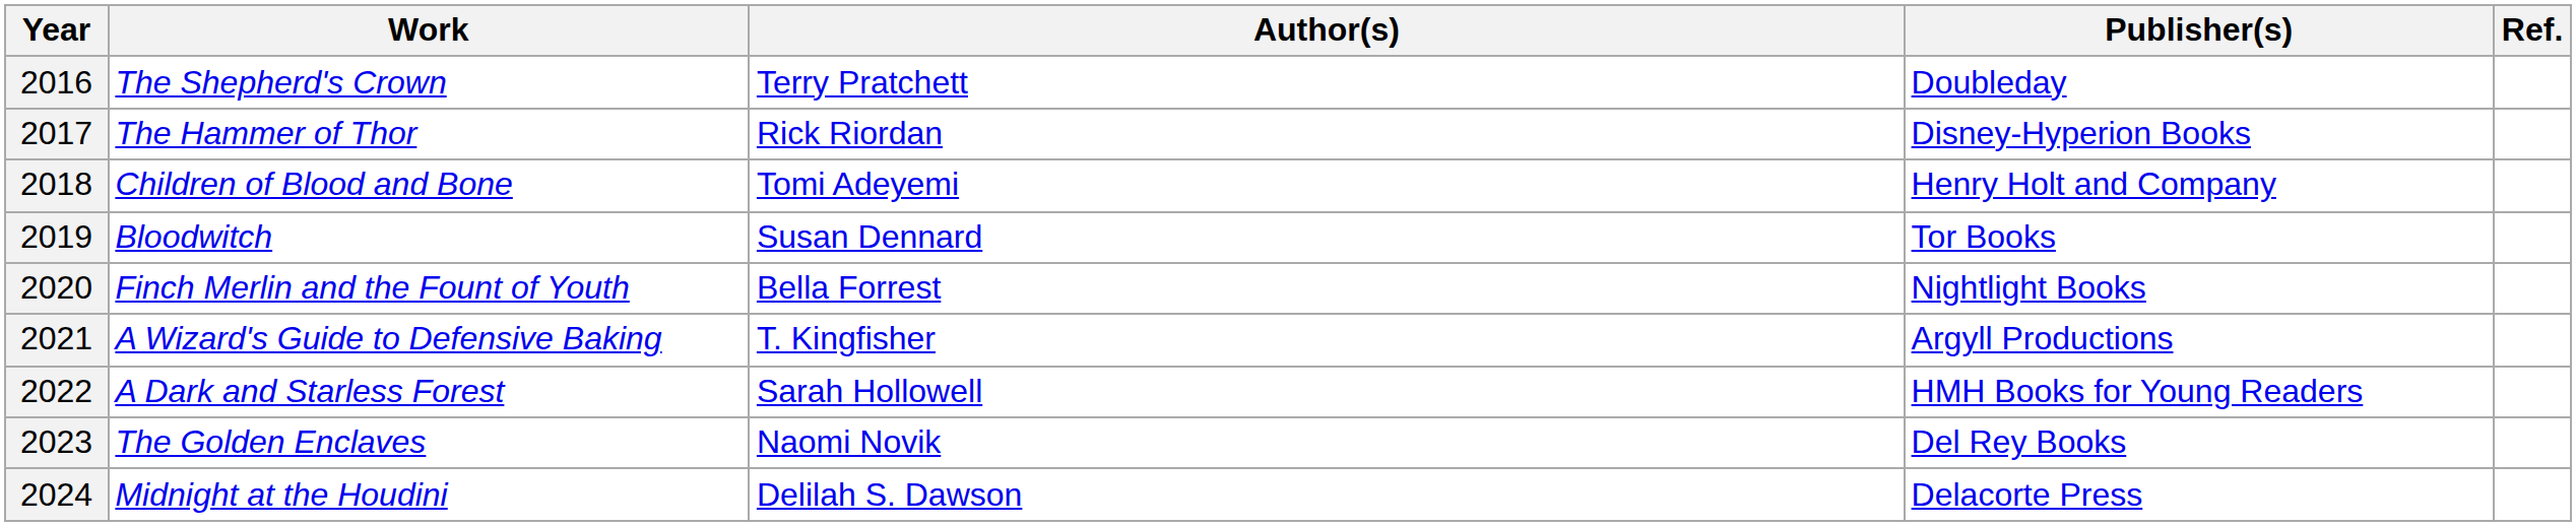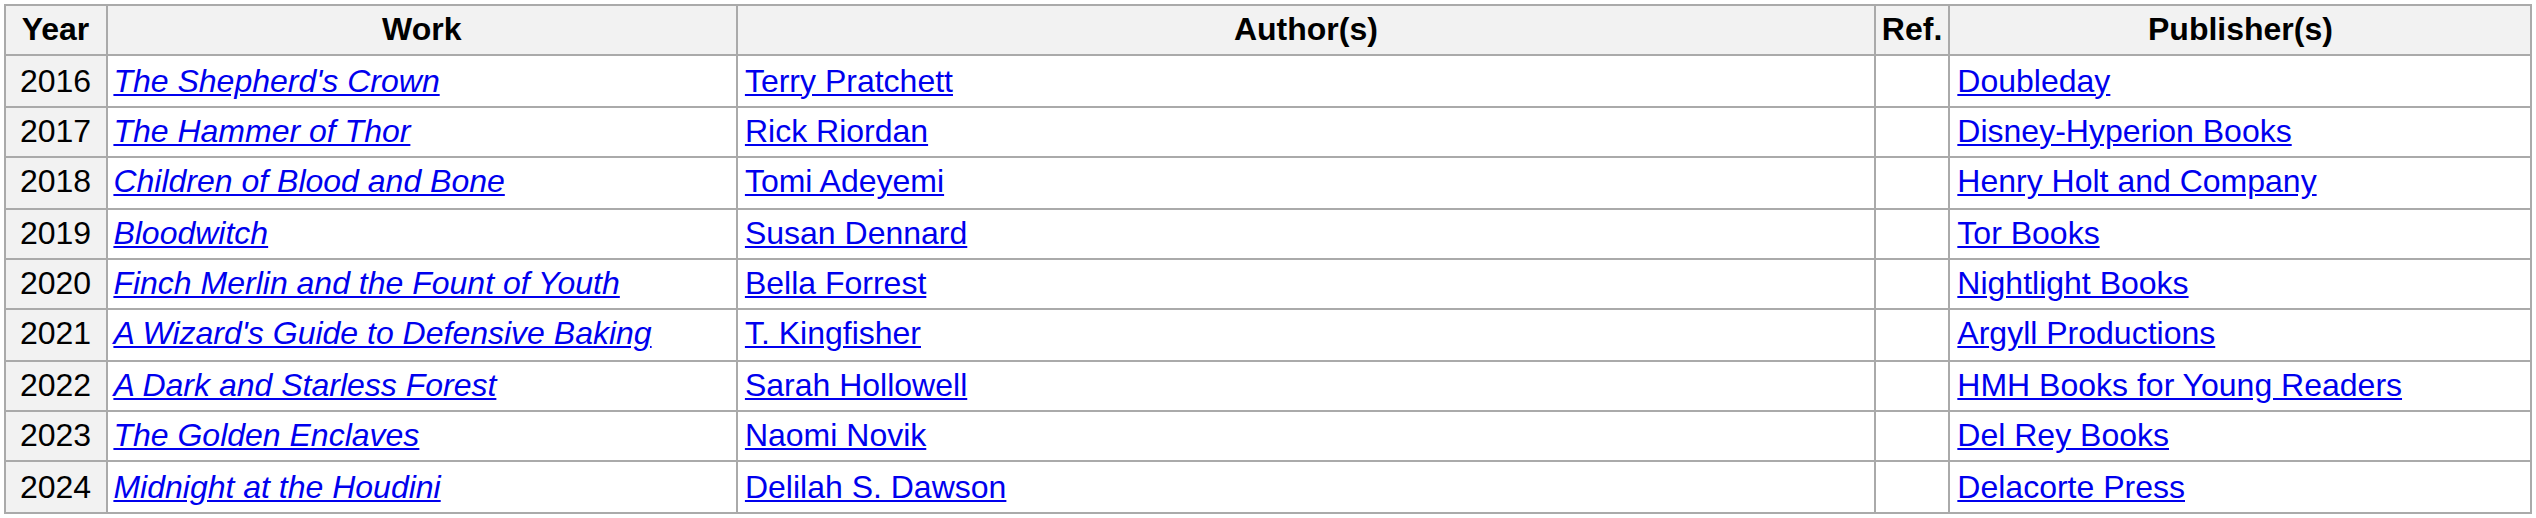columns swapped: Publisher(s) <-> Ref.
